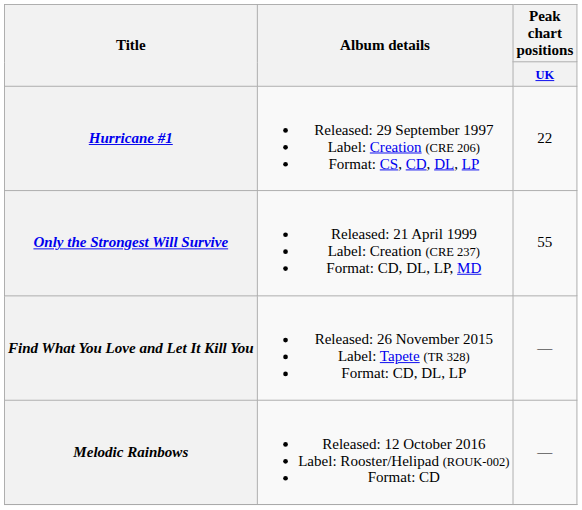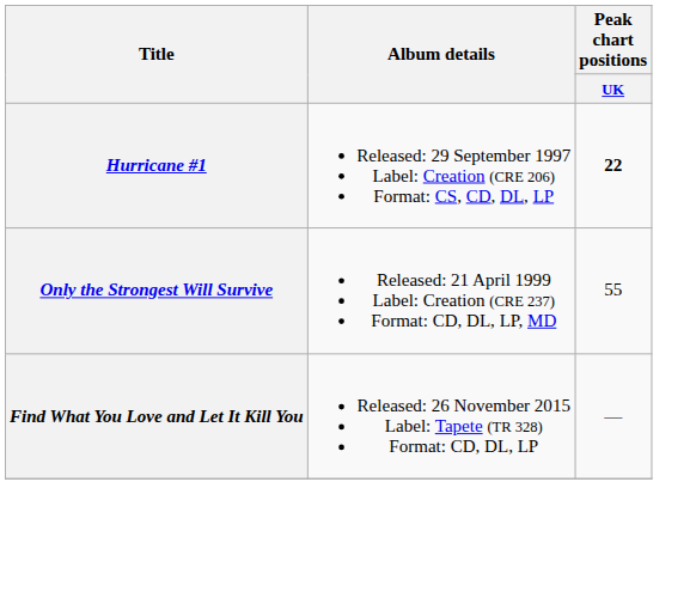Hurricane #1 | Peak chart positions / UK: normal -> bold
- row: Melodic Rainbows | Released: 12 October 2016 Label: Rooster/Helipad (ROUK-002) Format: CD | —
